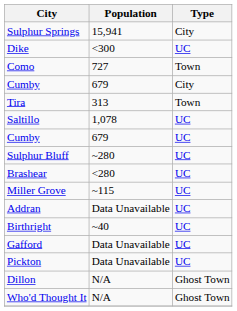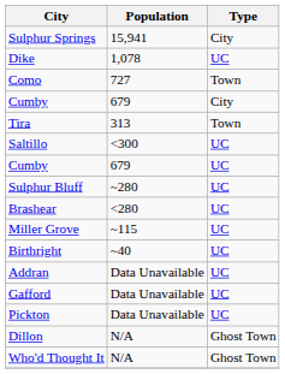Dike | Population: <300 -> 1,078
Saltillo | Population: 1,078 -> <300
rows swapped: Birthright <-> Addran
